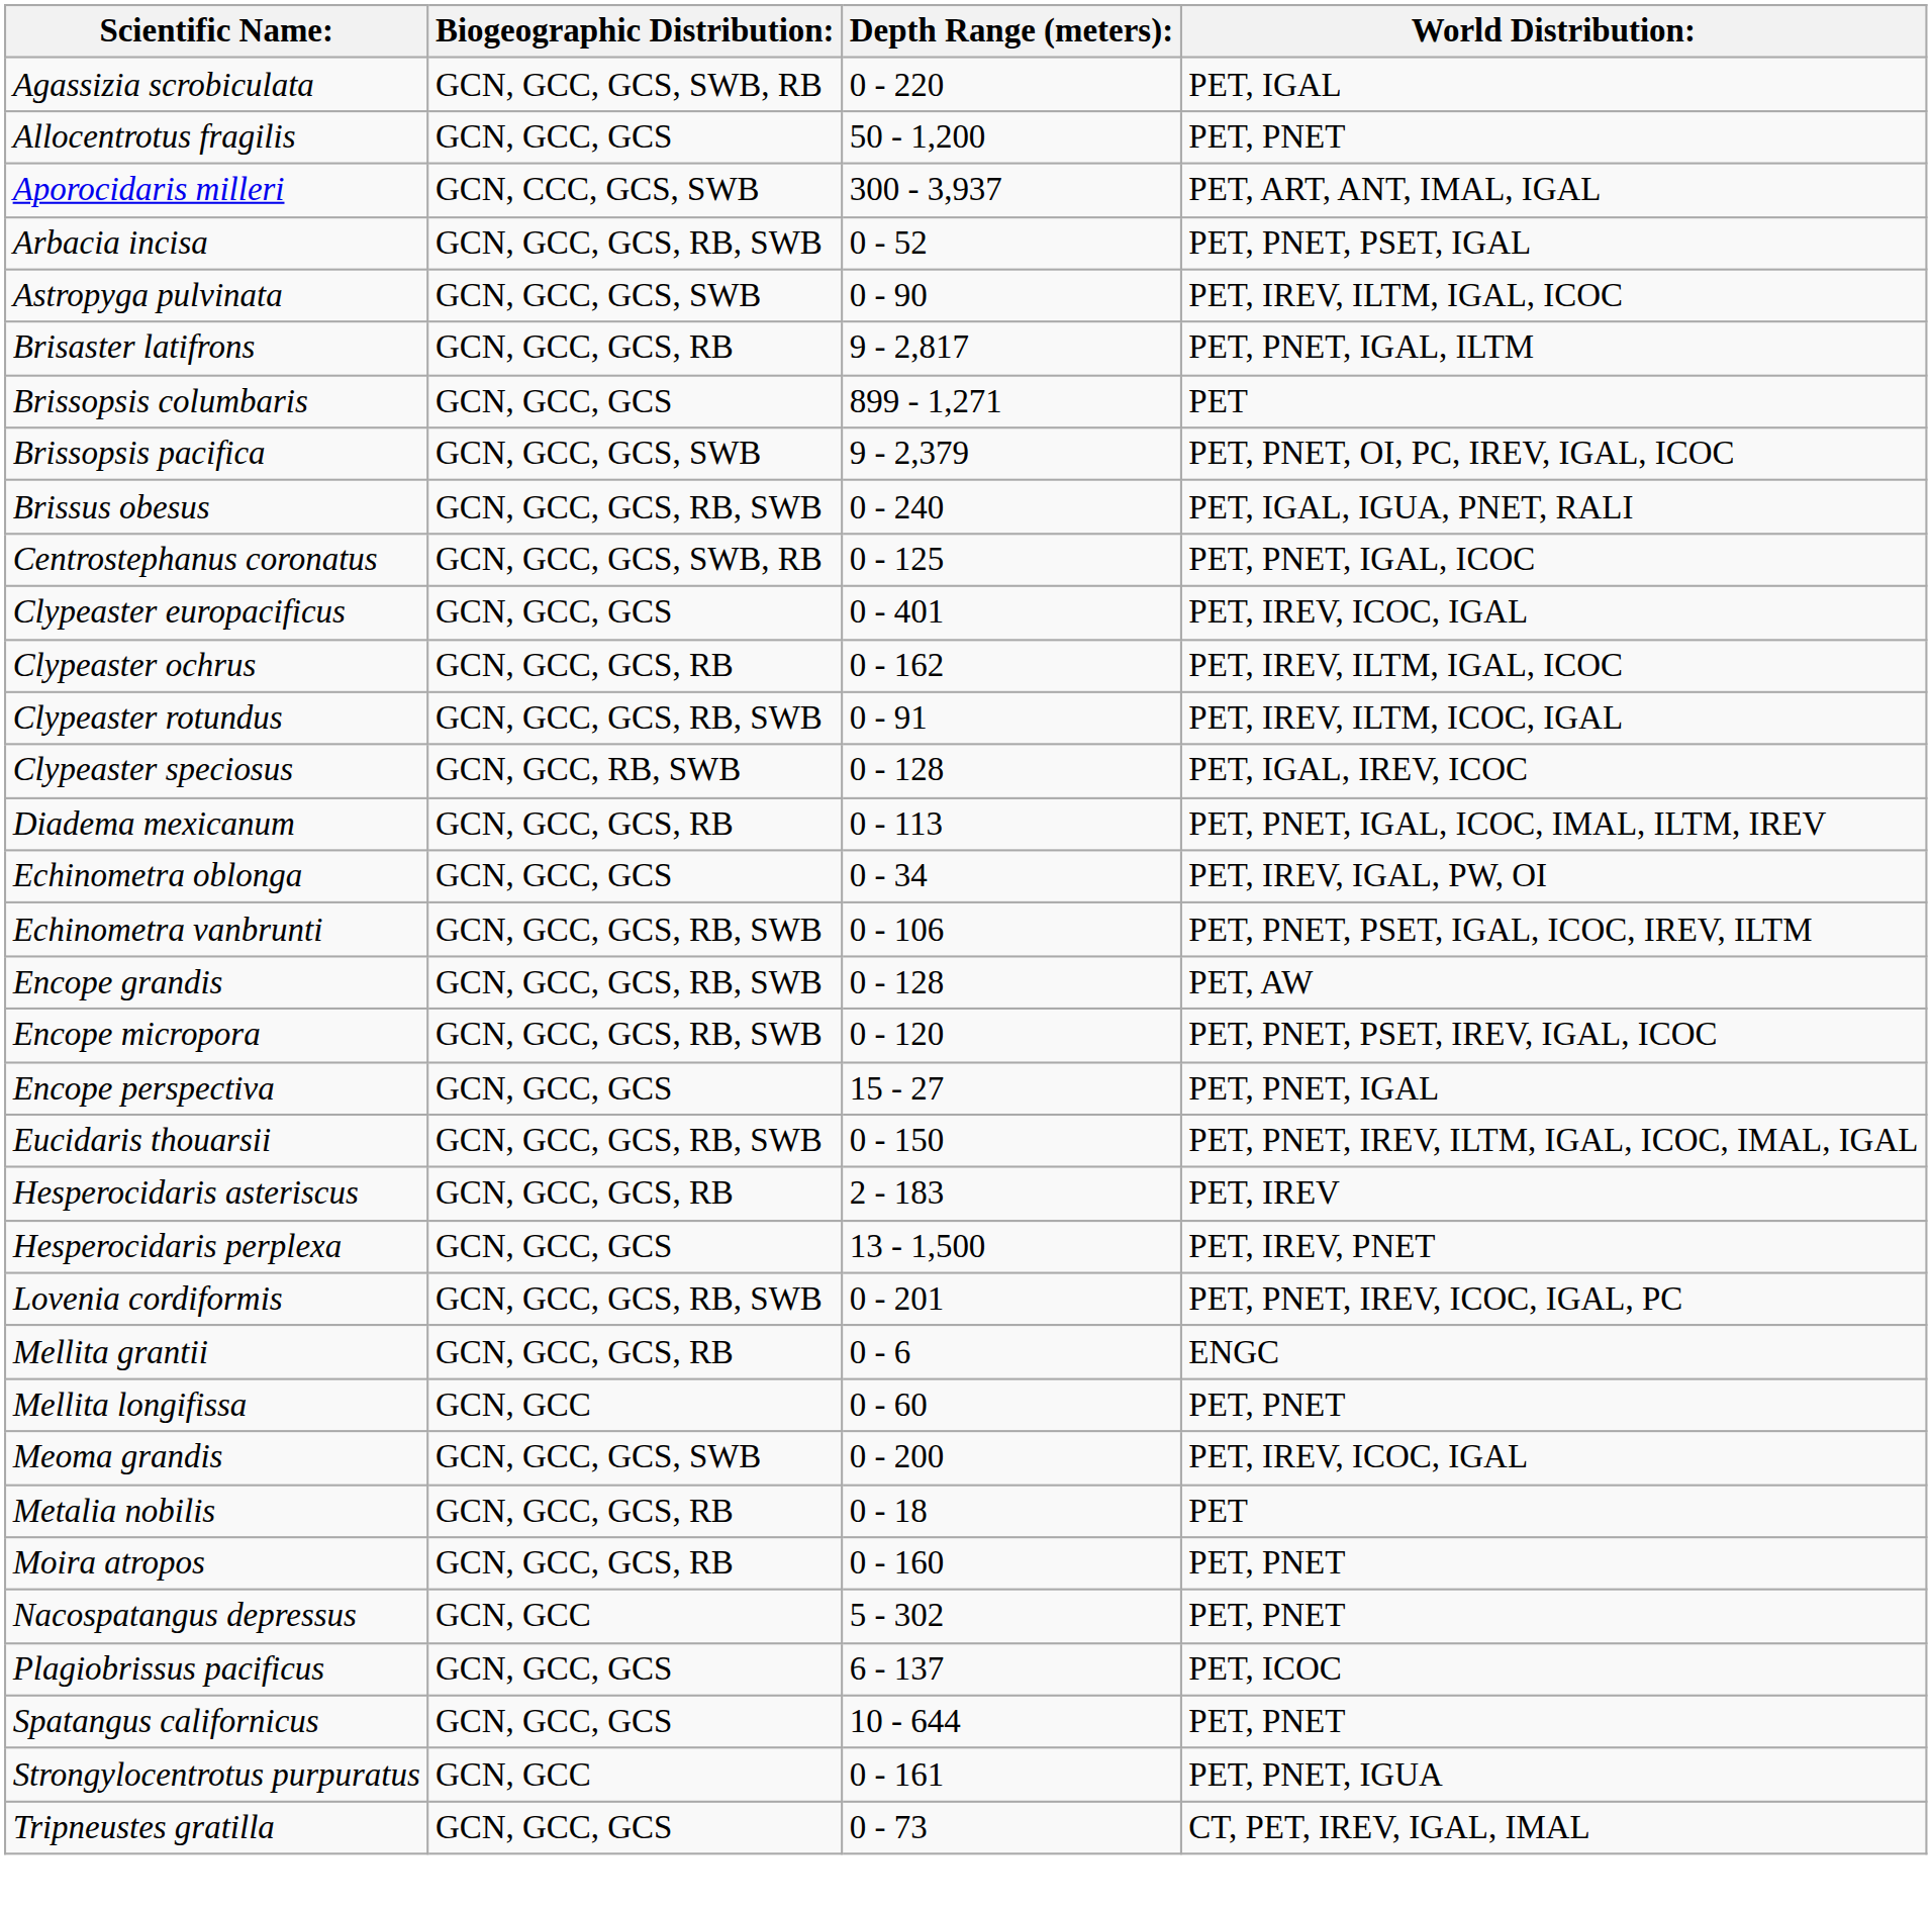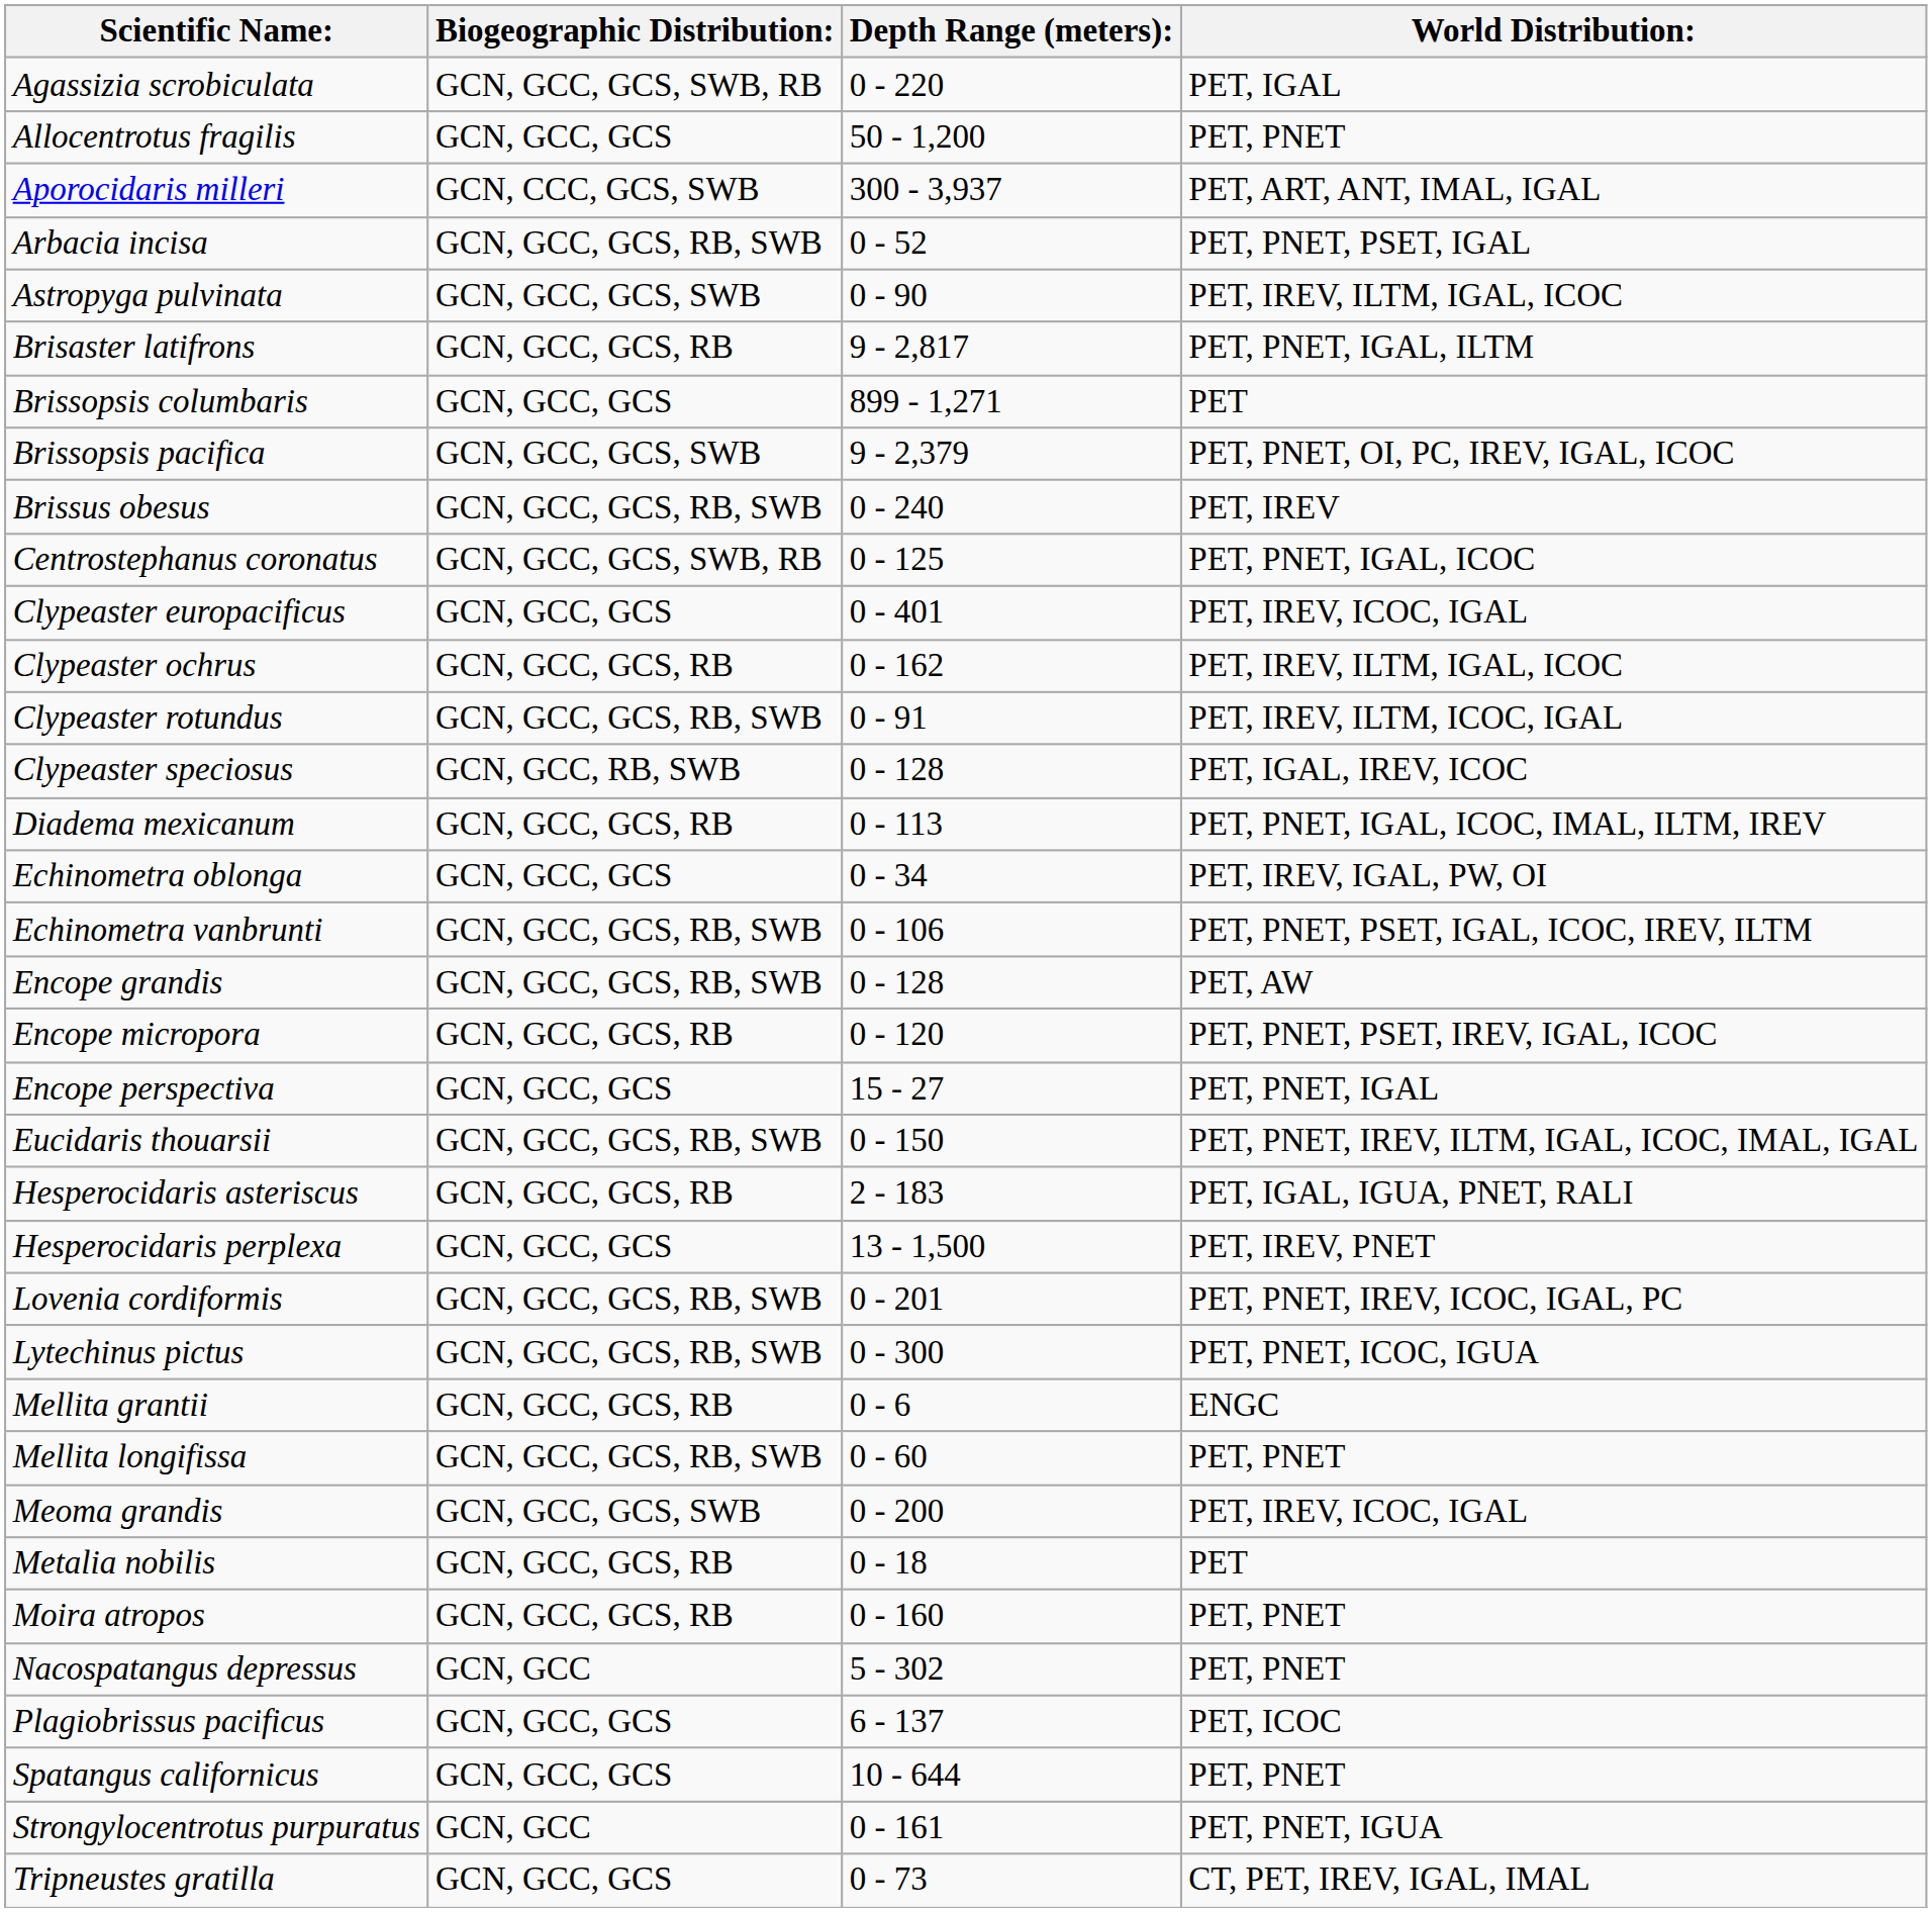Brissus obesus | World Distribution:: PET, IGAL, IGUA, PNET, RALI -> PET, IREV
Encope micropora | Biogeographic Distribution:: GCN, GCC, GCS, RB, SWB -> GCN, GCC, GCS, RB
Hesperocidaris asteriscus | World Distribution:: PET, IREV -> PET, IGAL, IGUA, PNET, RALI
+ row: Lytechinus pictus | GCN, GCC, GCS, RB, SWB | 0 - 300 | PET, PNET, ICOC, IGUA
Mellita longifissa | Biogeographic Distribution:: GCN, GCC -> GCN, GCC, GCS, RB, SWB
